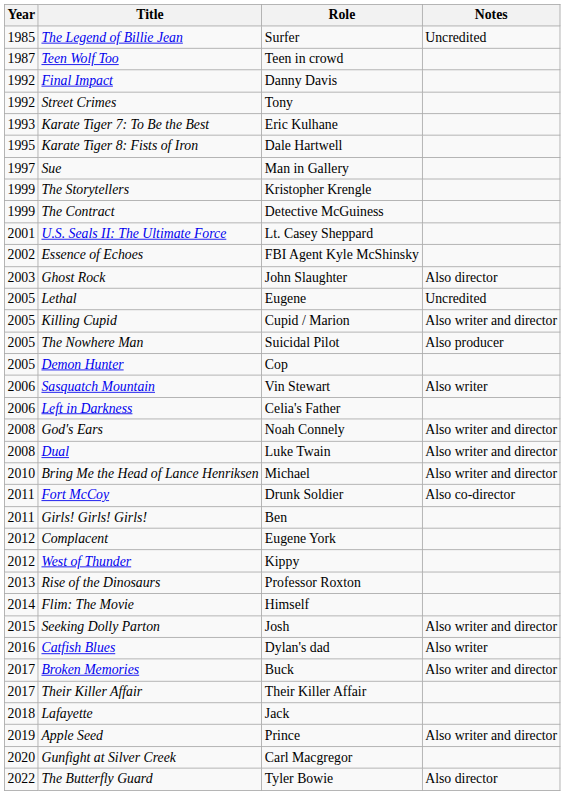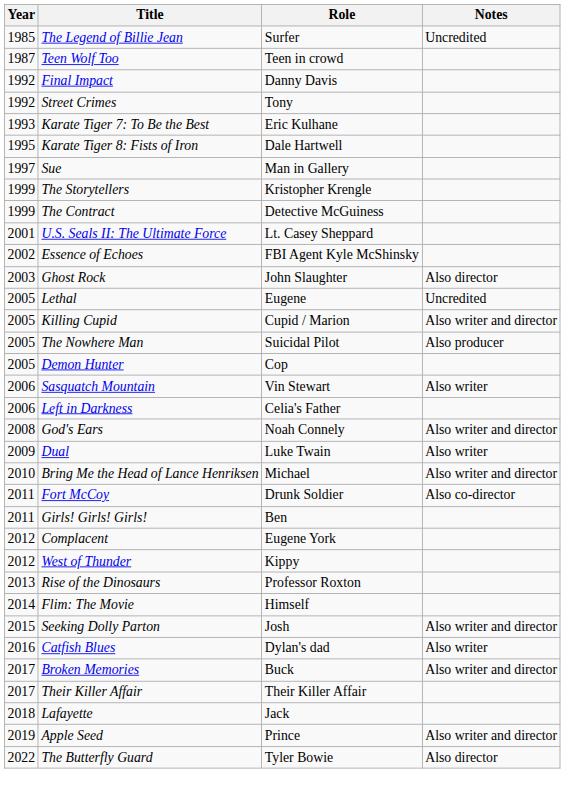Dual | Year: 2008 -> 2009
Dual | Notes: Also writer and director -> Also writer
- row: 2020 | Gunfight at Silver Creek | Carl Macgregor
